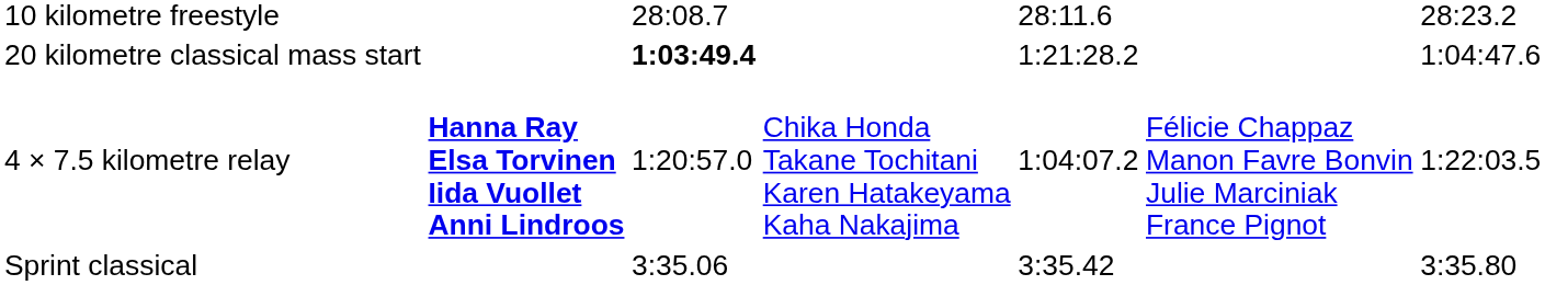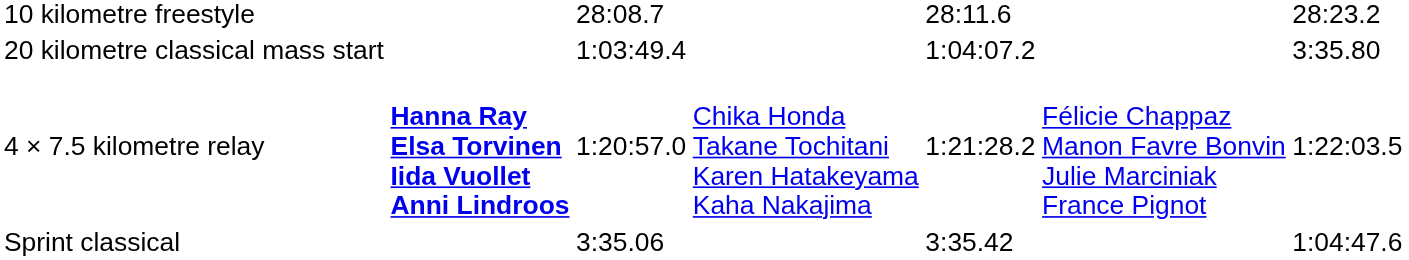20 kilometre classical mass start | column 3: bold -> normal
20 kilometre classical mass start | column 5: 1:21:28.2 -> 1:04:07.2
20 kilometre classical mass start | column 7: 1:04:47.6 -> 3:35.80
4 × 7.5 kilometre relay | column 5: 1:04:07.2 -> 1:21:28.2
Sprint classical | column 7: 3:35.80 -> 1:04:47.6
